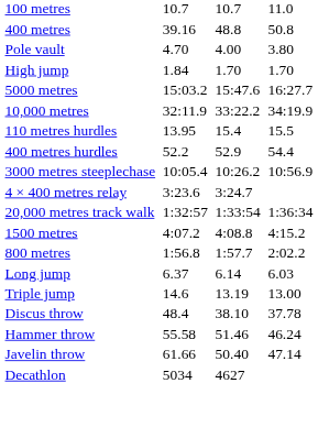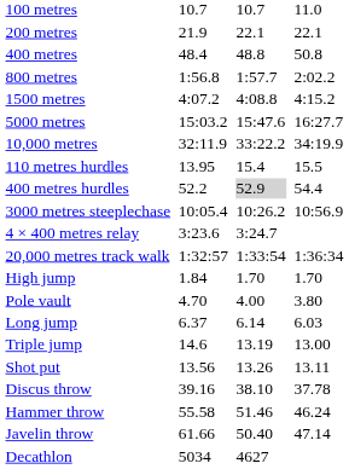+ row: 200 metres | 21.9 | 22.1 | 22.1
400 metres | column 3: 39.16 -> 48.4
rows swapped: 800 metres <-> Pole vault
rows swapped: 1500 metres <-> High jump
400 metres hurdles | column 5: no background -> lightgrey background
+ row: Shot put | 13.56 | 13.26 | 13.11
Discus throw | column 3: 48.4 -> 39.16
